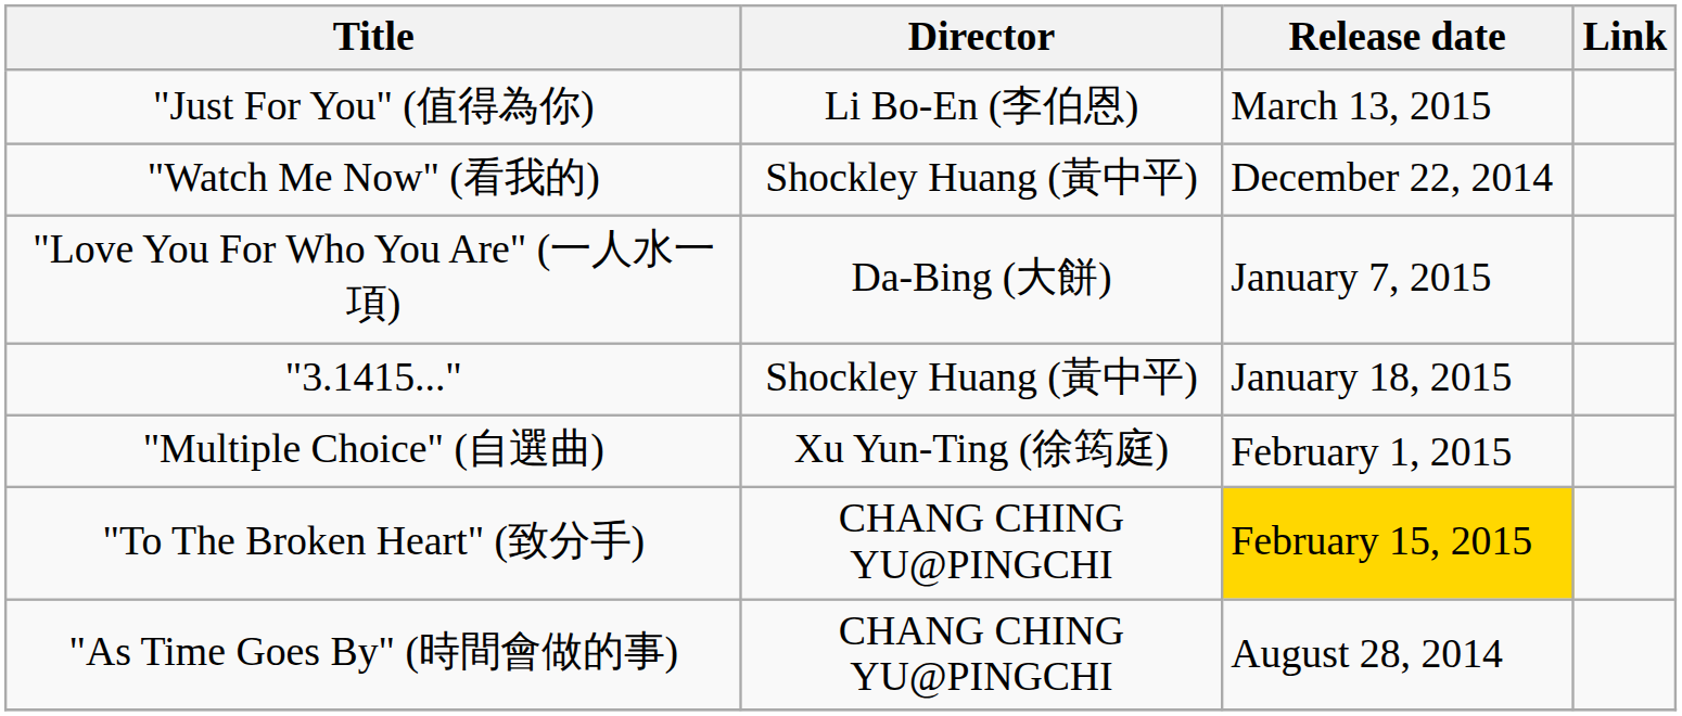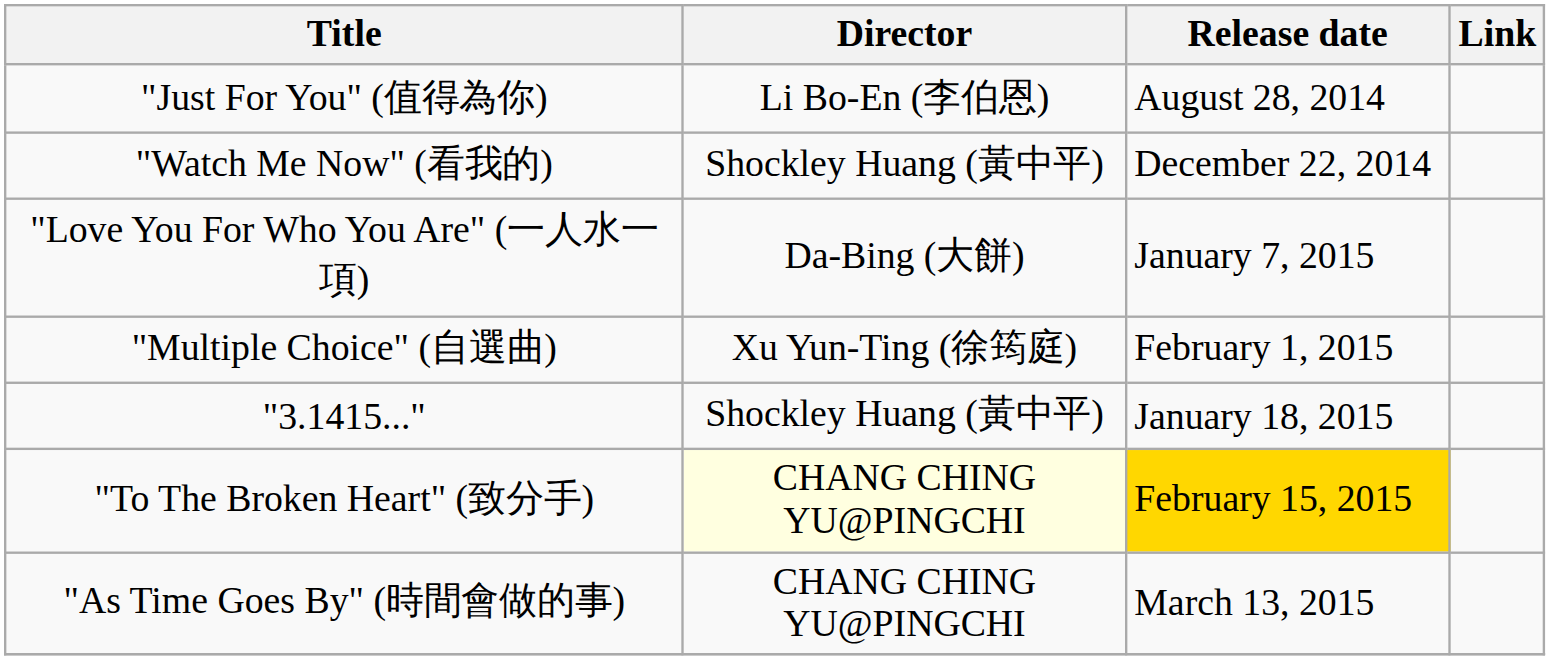"Just For You" (值得為你) | Release date: March 13, 2015 -> August 28, 2014
rows swapped: "3.1415..." <-> "Multiple Choice" (自選曲)
"To The Broken Heart" (致分手) | Director: no background -> lightyellow background
"As Time Goes By" (時間會做的事) | Release date: August 28, 2014 -> March 13, 2015
